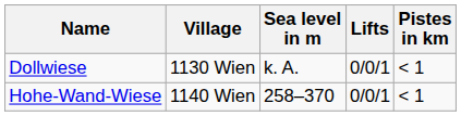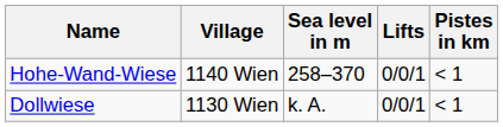rows swapped: Dollwiese <-> Hohe-Wand-Wiese
